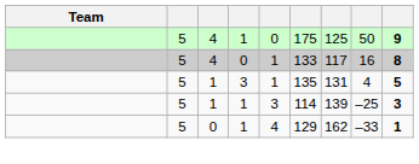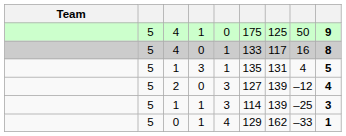+ row: 5 | 2 | 0 | 3 | 127 | 139 | –12 | 4
